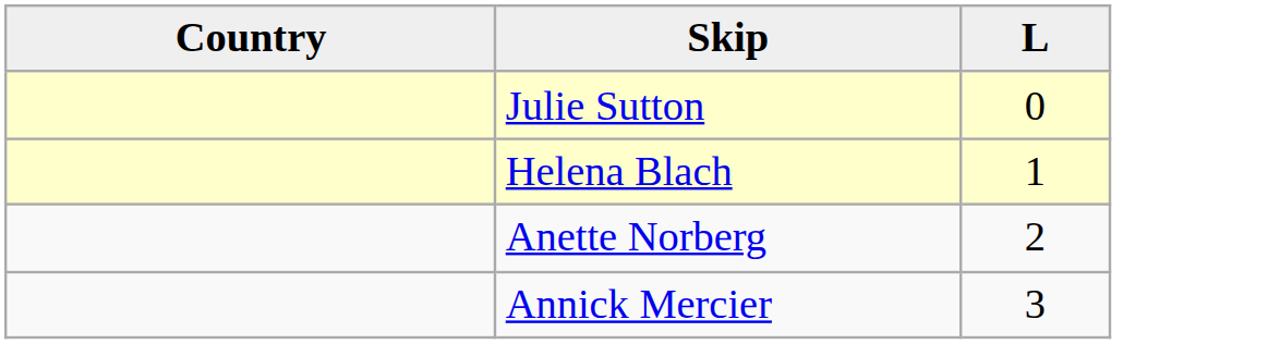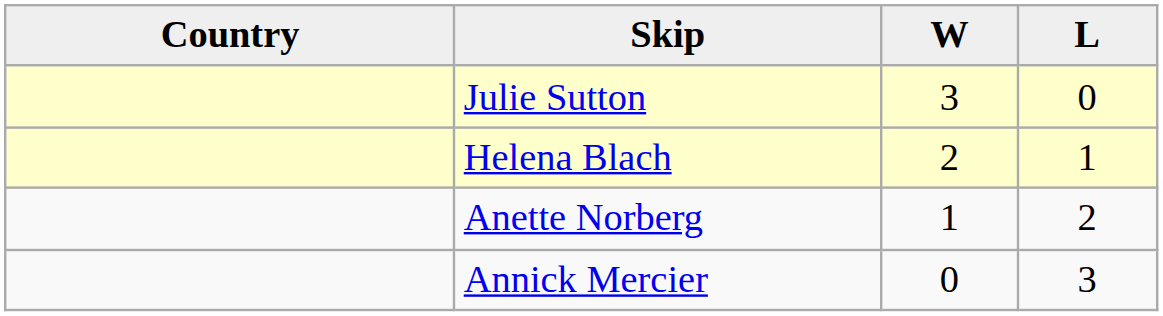+ column: W | 3 | 2 | 1 | 0
